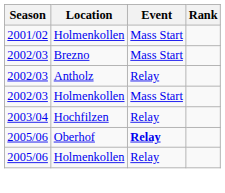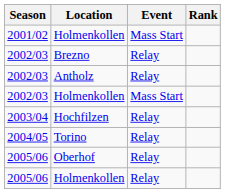Brezno | Event: Mass Start -> Relay
+ row: 2004/05 | Torino | Relay
Oberhof | Event: bold -> normal
